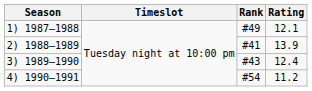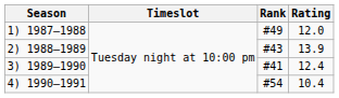1) 1987–1988 | Rating: 12.1 -> 12.0
2) 1988–1989 | Rank: #41 -> #43
3) 1989–1990 | Rank: #43 -> #41
4) 1990–1991 | Rating: 11.2 -> 10.4
